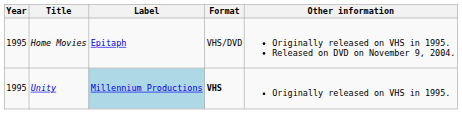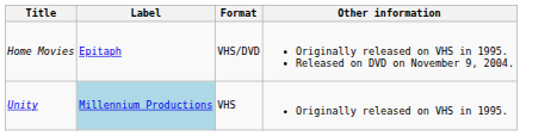- column: Year | 1995 | 1995
Unity | Format: bold -> normal
